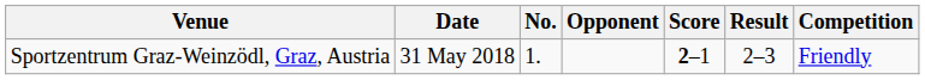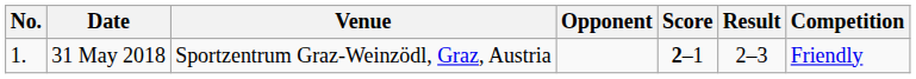columns swapped: No. <-> Venue
